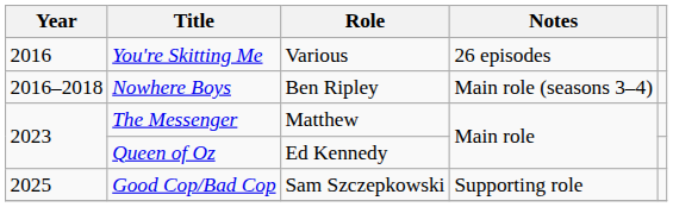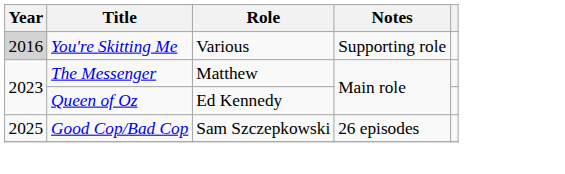You're Skitting Me | Year: no background -> lightgrey background
You're Skitting Me | Notes: 26 episodes -> Supporting role
- row: 2016–2018 | Nowhere Boys | Ben Ripley | Main role (seasons 3–4)
Good Cop/Bad Cop | Notes: Supporting role -> 26 episodes
